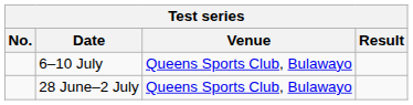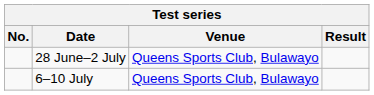rows swapped: 28 June–2 July <-> 6–10 July
